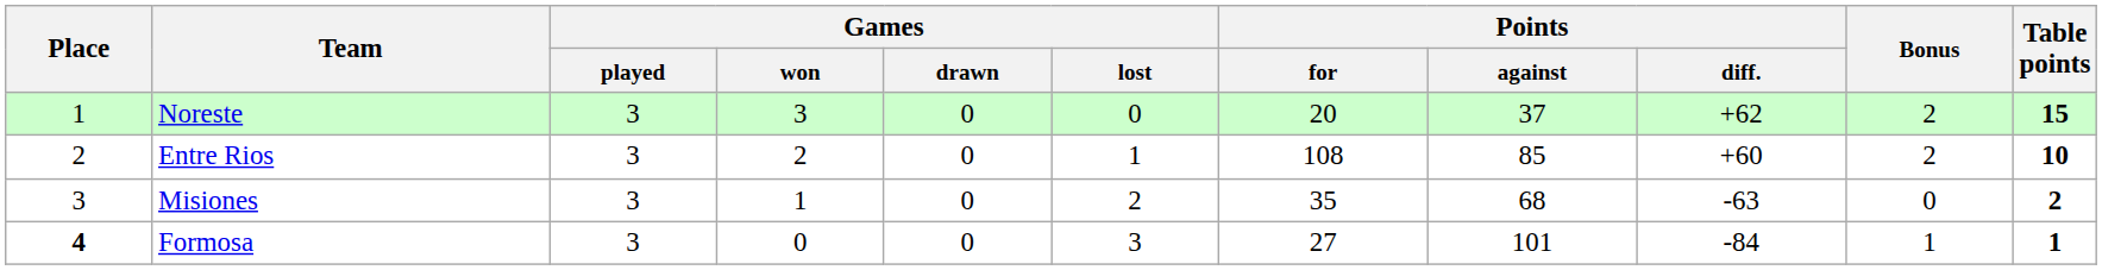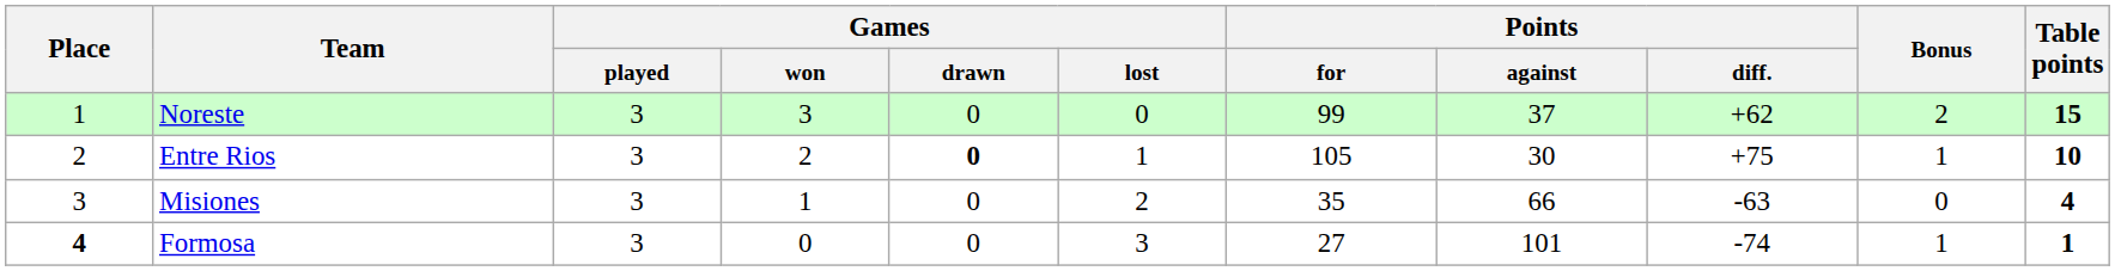Noreste | Points / for: 20 -> 99
Entre Rios | Games / drawn: normal -> bold
Entre Rios | Points / for: 108 -> 105
Entre Rios | Points / against: 85 -> 30
Entre Rios | Points / diff.: +60 -> +75
Entre Rios | Bonus: 2 -> 1
Misiones | Points / against: 68 -> 66
Misiones | Table points: 2 -> 4
Formosa | Points / diff.: -84 -> -74
